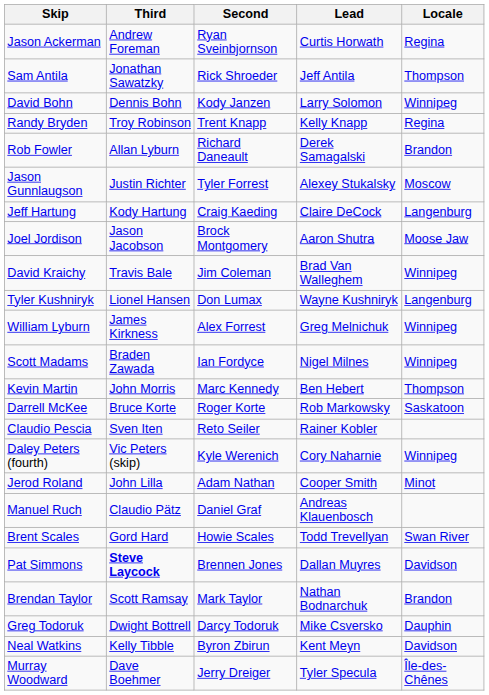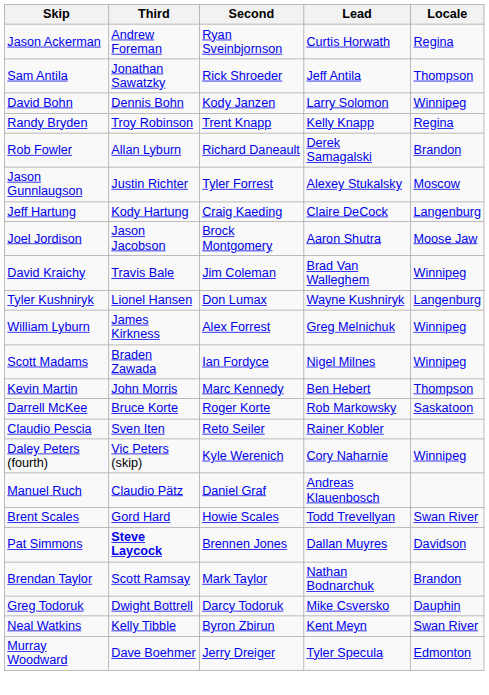- row: Jerod Roland | John Lilla | Adam Nathan | Cooper Smith | Minot
Neal Watkins | Locale: Davidson -> Swan River
Murray Woodward | Locale: Île-des-Chênes -> Edmonton
